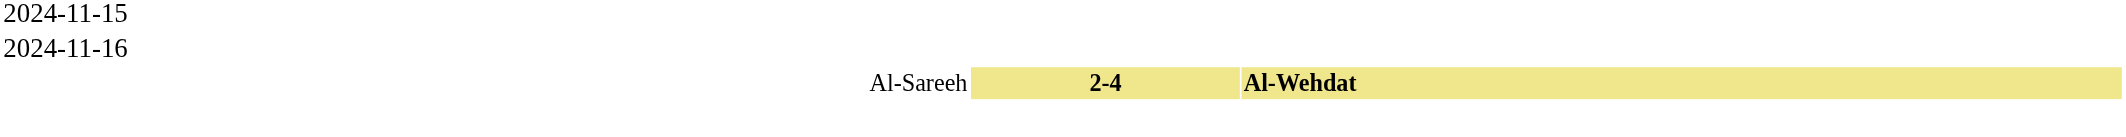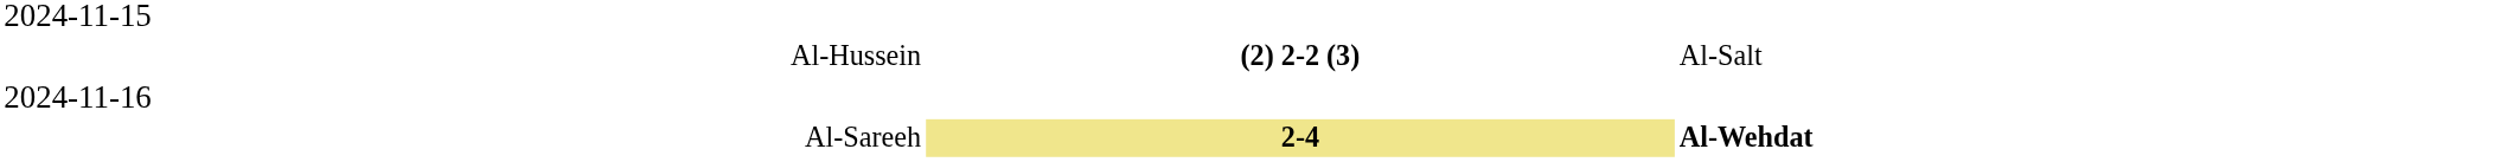+ row: Al-Hussein | (2) 2-2 (3) | Al-Salt
Al-Sareeh | column 3: khaki background -> no background
